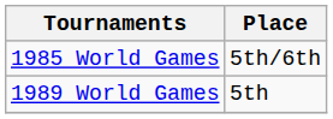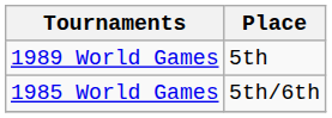rows swapped: 1985 World Games <-> 1989 World Games
